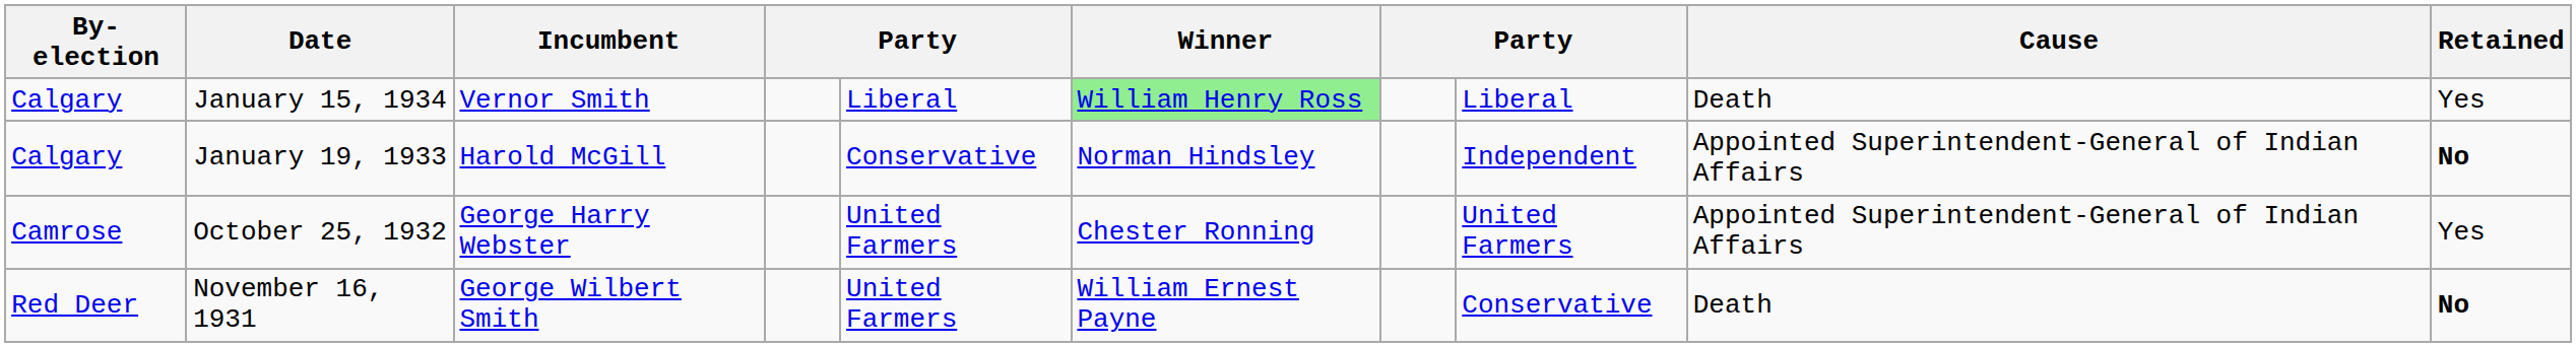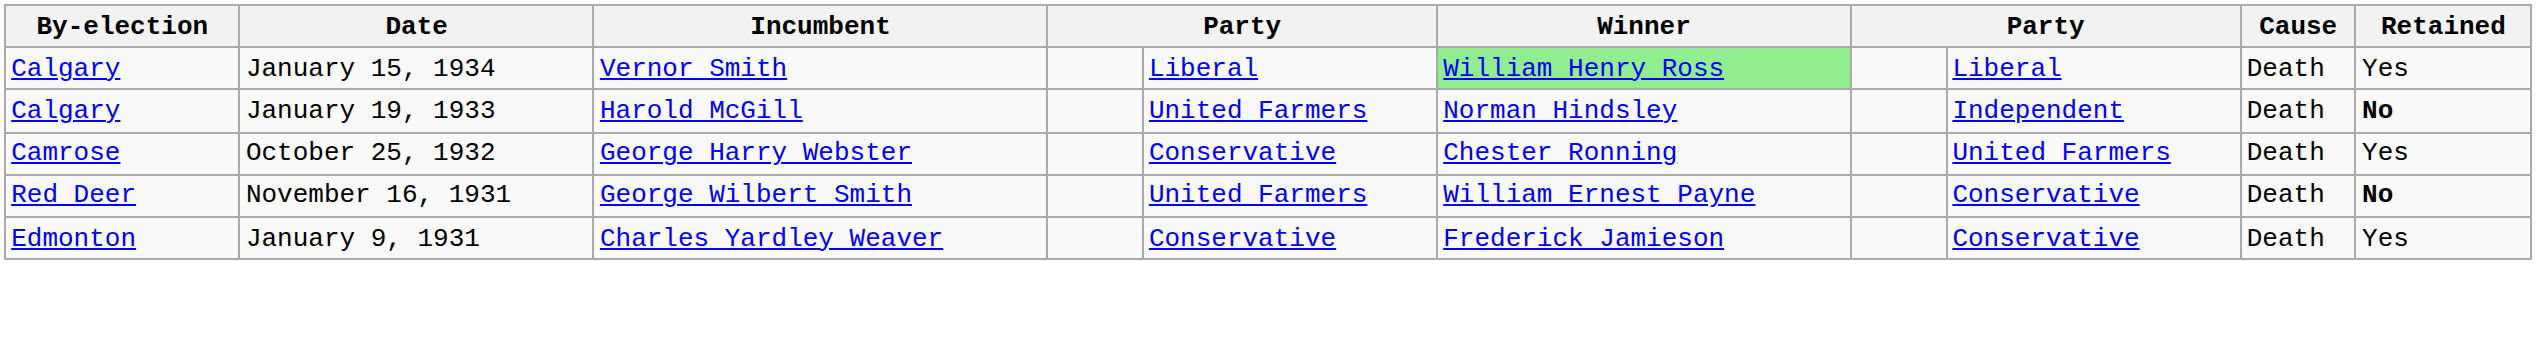January 19, 1933 | column 5: Conservative -> United Farmers
January 19, 1933 | Cause: Appointed Superintendent-General of Indian Affairs -> Death
October 25, 1932 | column 5: United Farmers -> Conservative
October 25, 1932 | Cause: Appointed Superintendent-General of Indian Affairs -> Death
+ row: Edmonton | January 9, 1931 | Charles Yardley Weaver | Conservative | Frederick Jamieson | Conservative | Death | Yes
